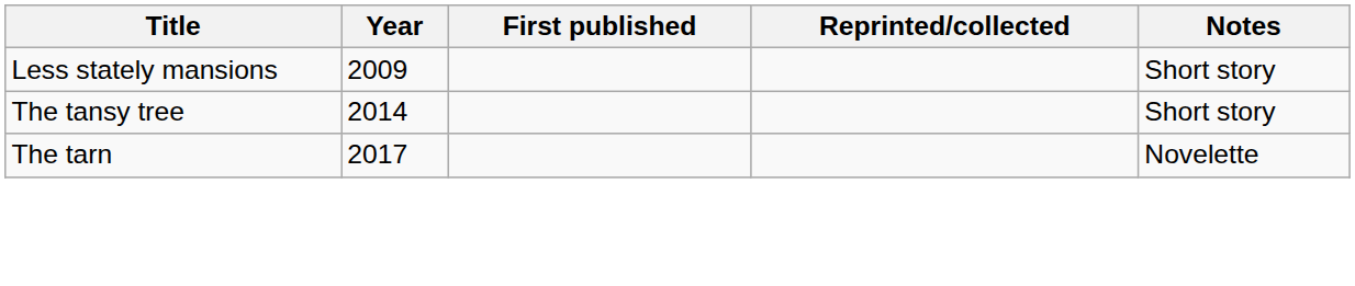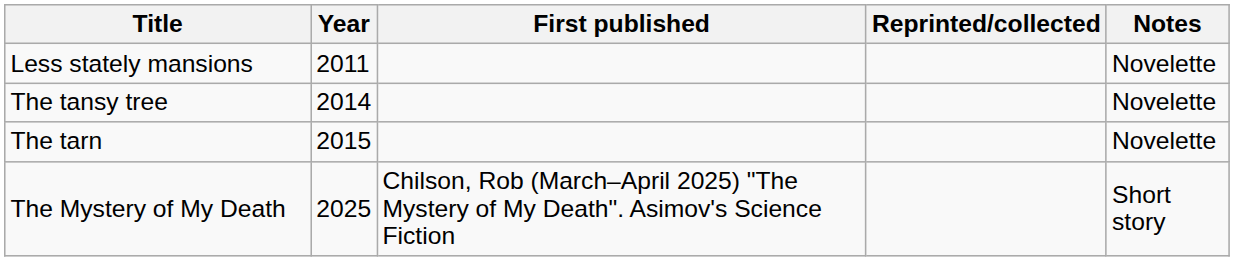Less stately mansions | Year: 2009 -> 2011
Less stately mansions | Notes: Short story -> Novelette
The tansy tree | Notes: Short story -> Novelette
The tarn | Year: 2017 -> 2015
+ row: The Mystery of My Death | 2025 | Chilson, Rob (March–April 2025) "The Mystery of My Death". Asimov's Science Fiction | Short story
